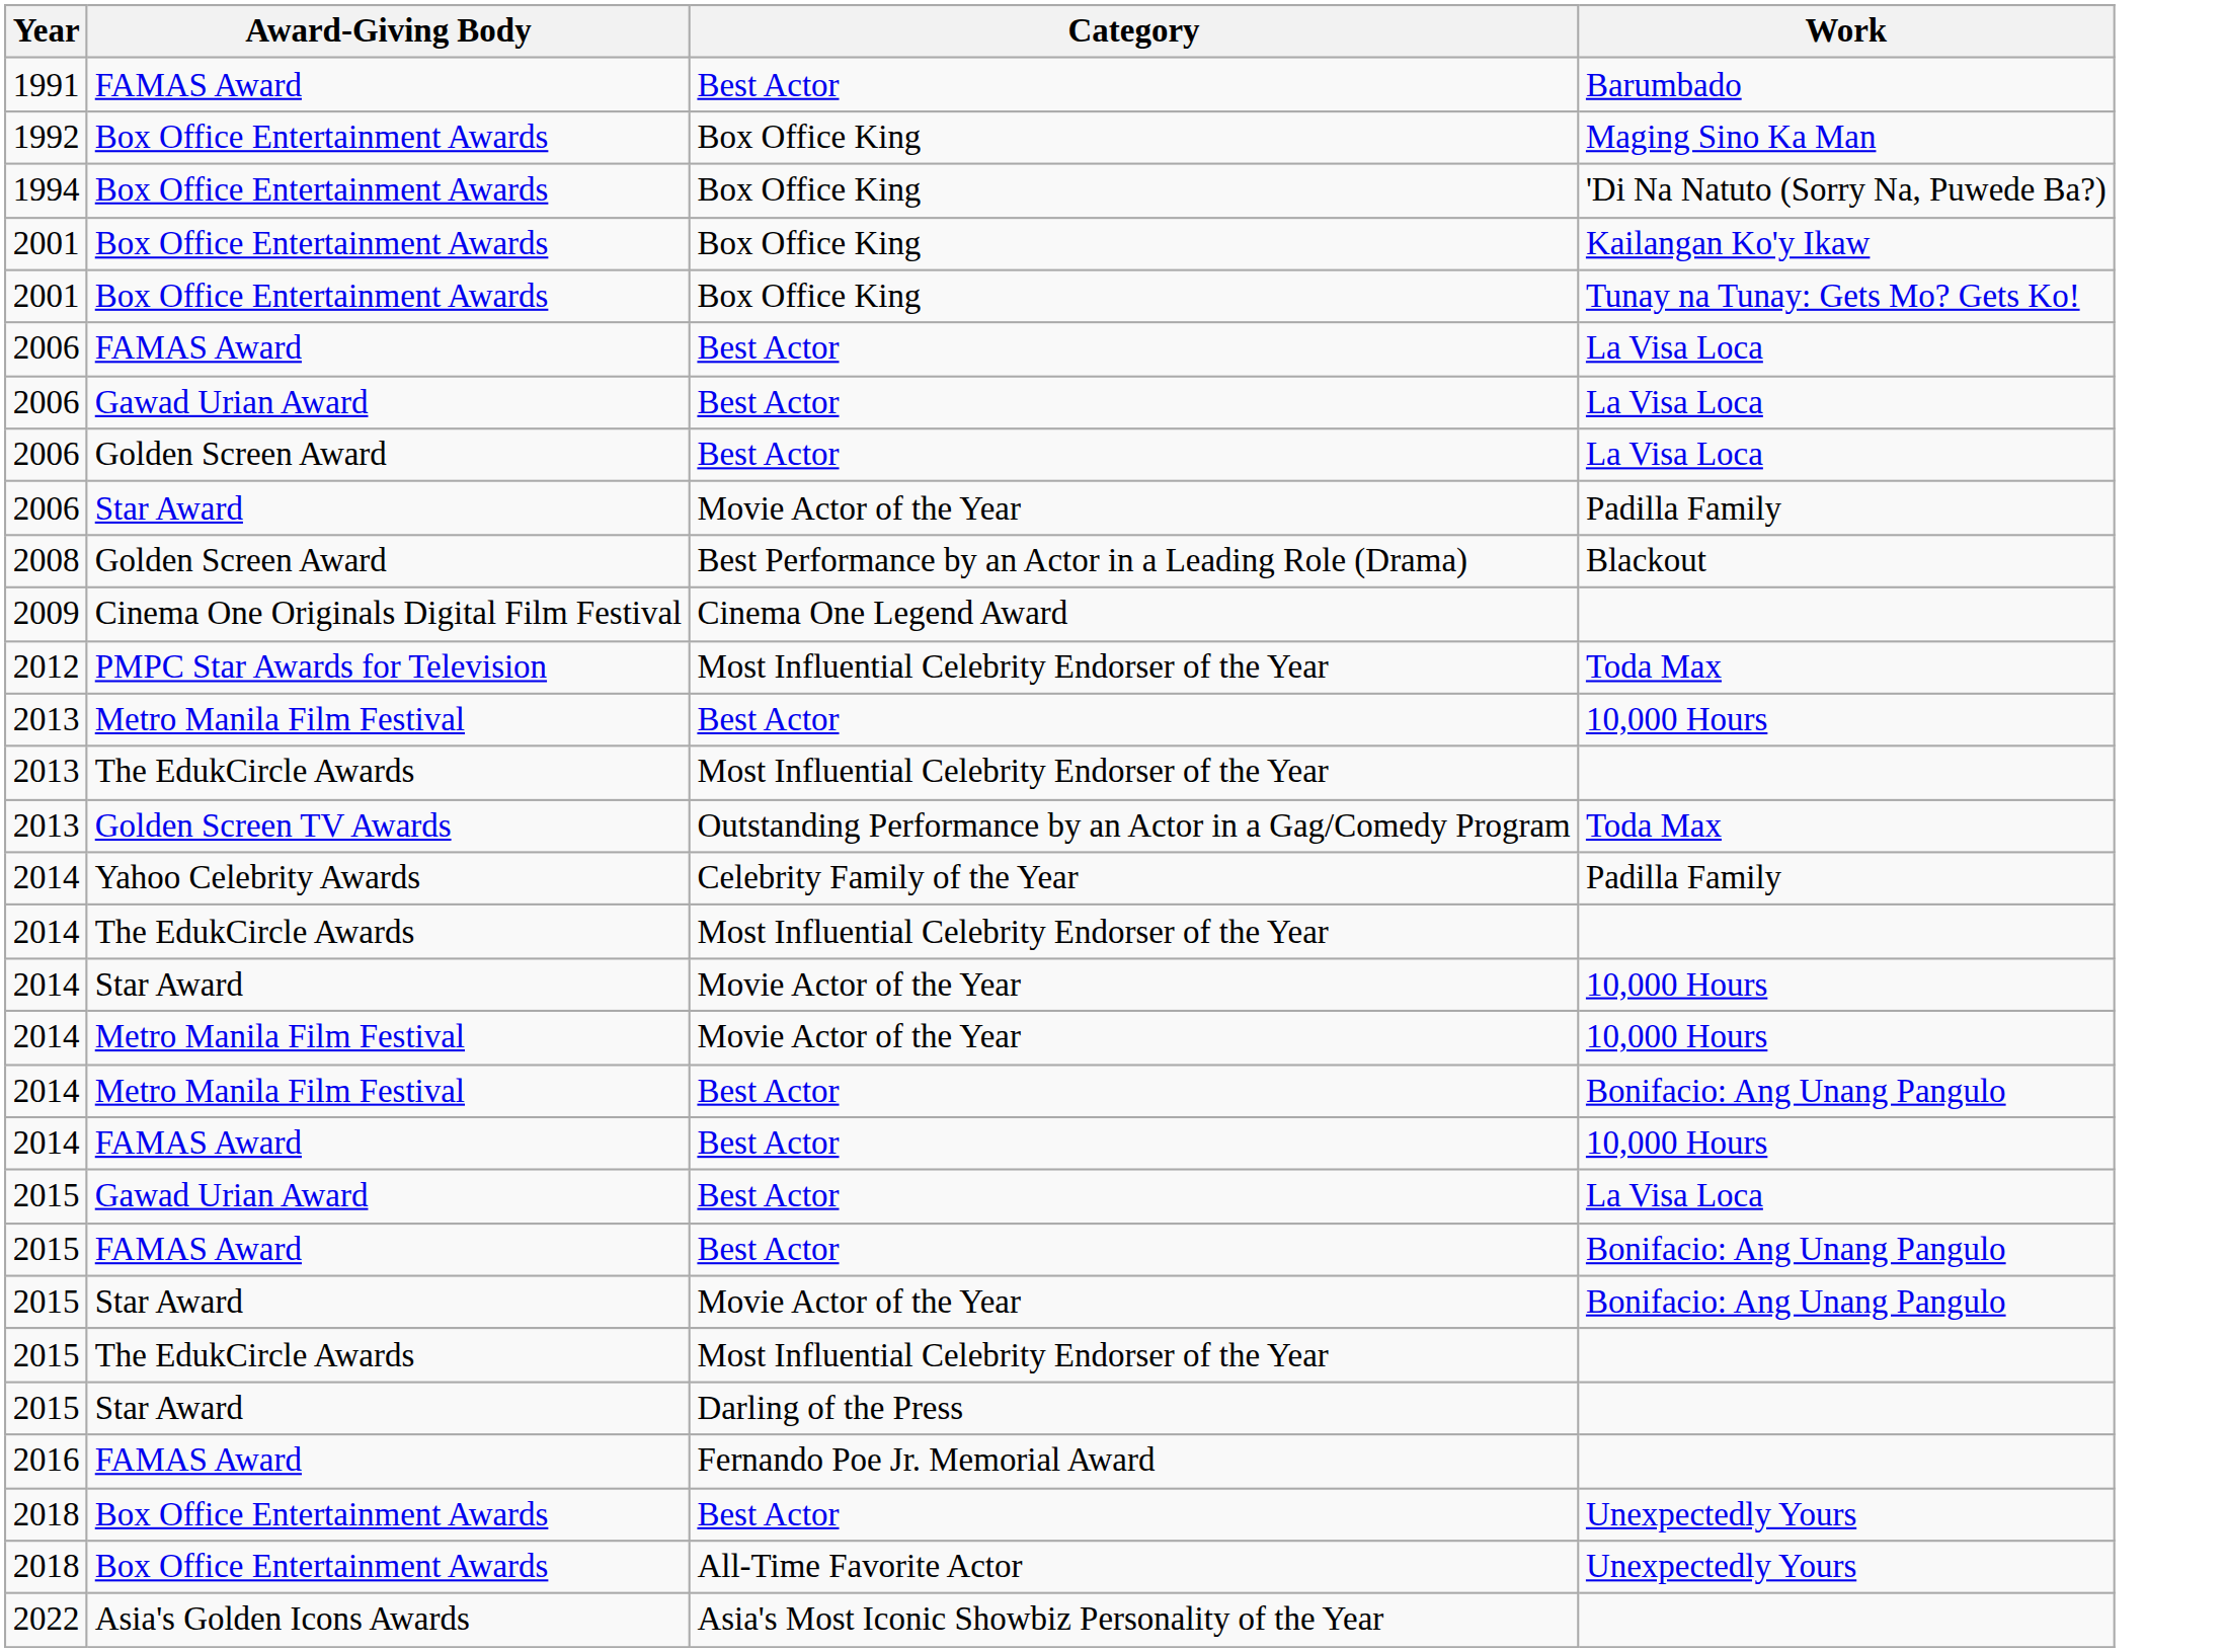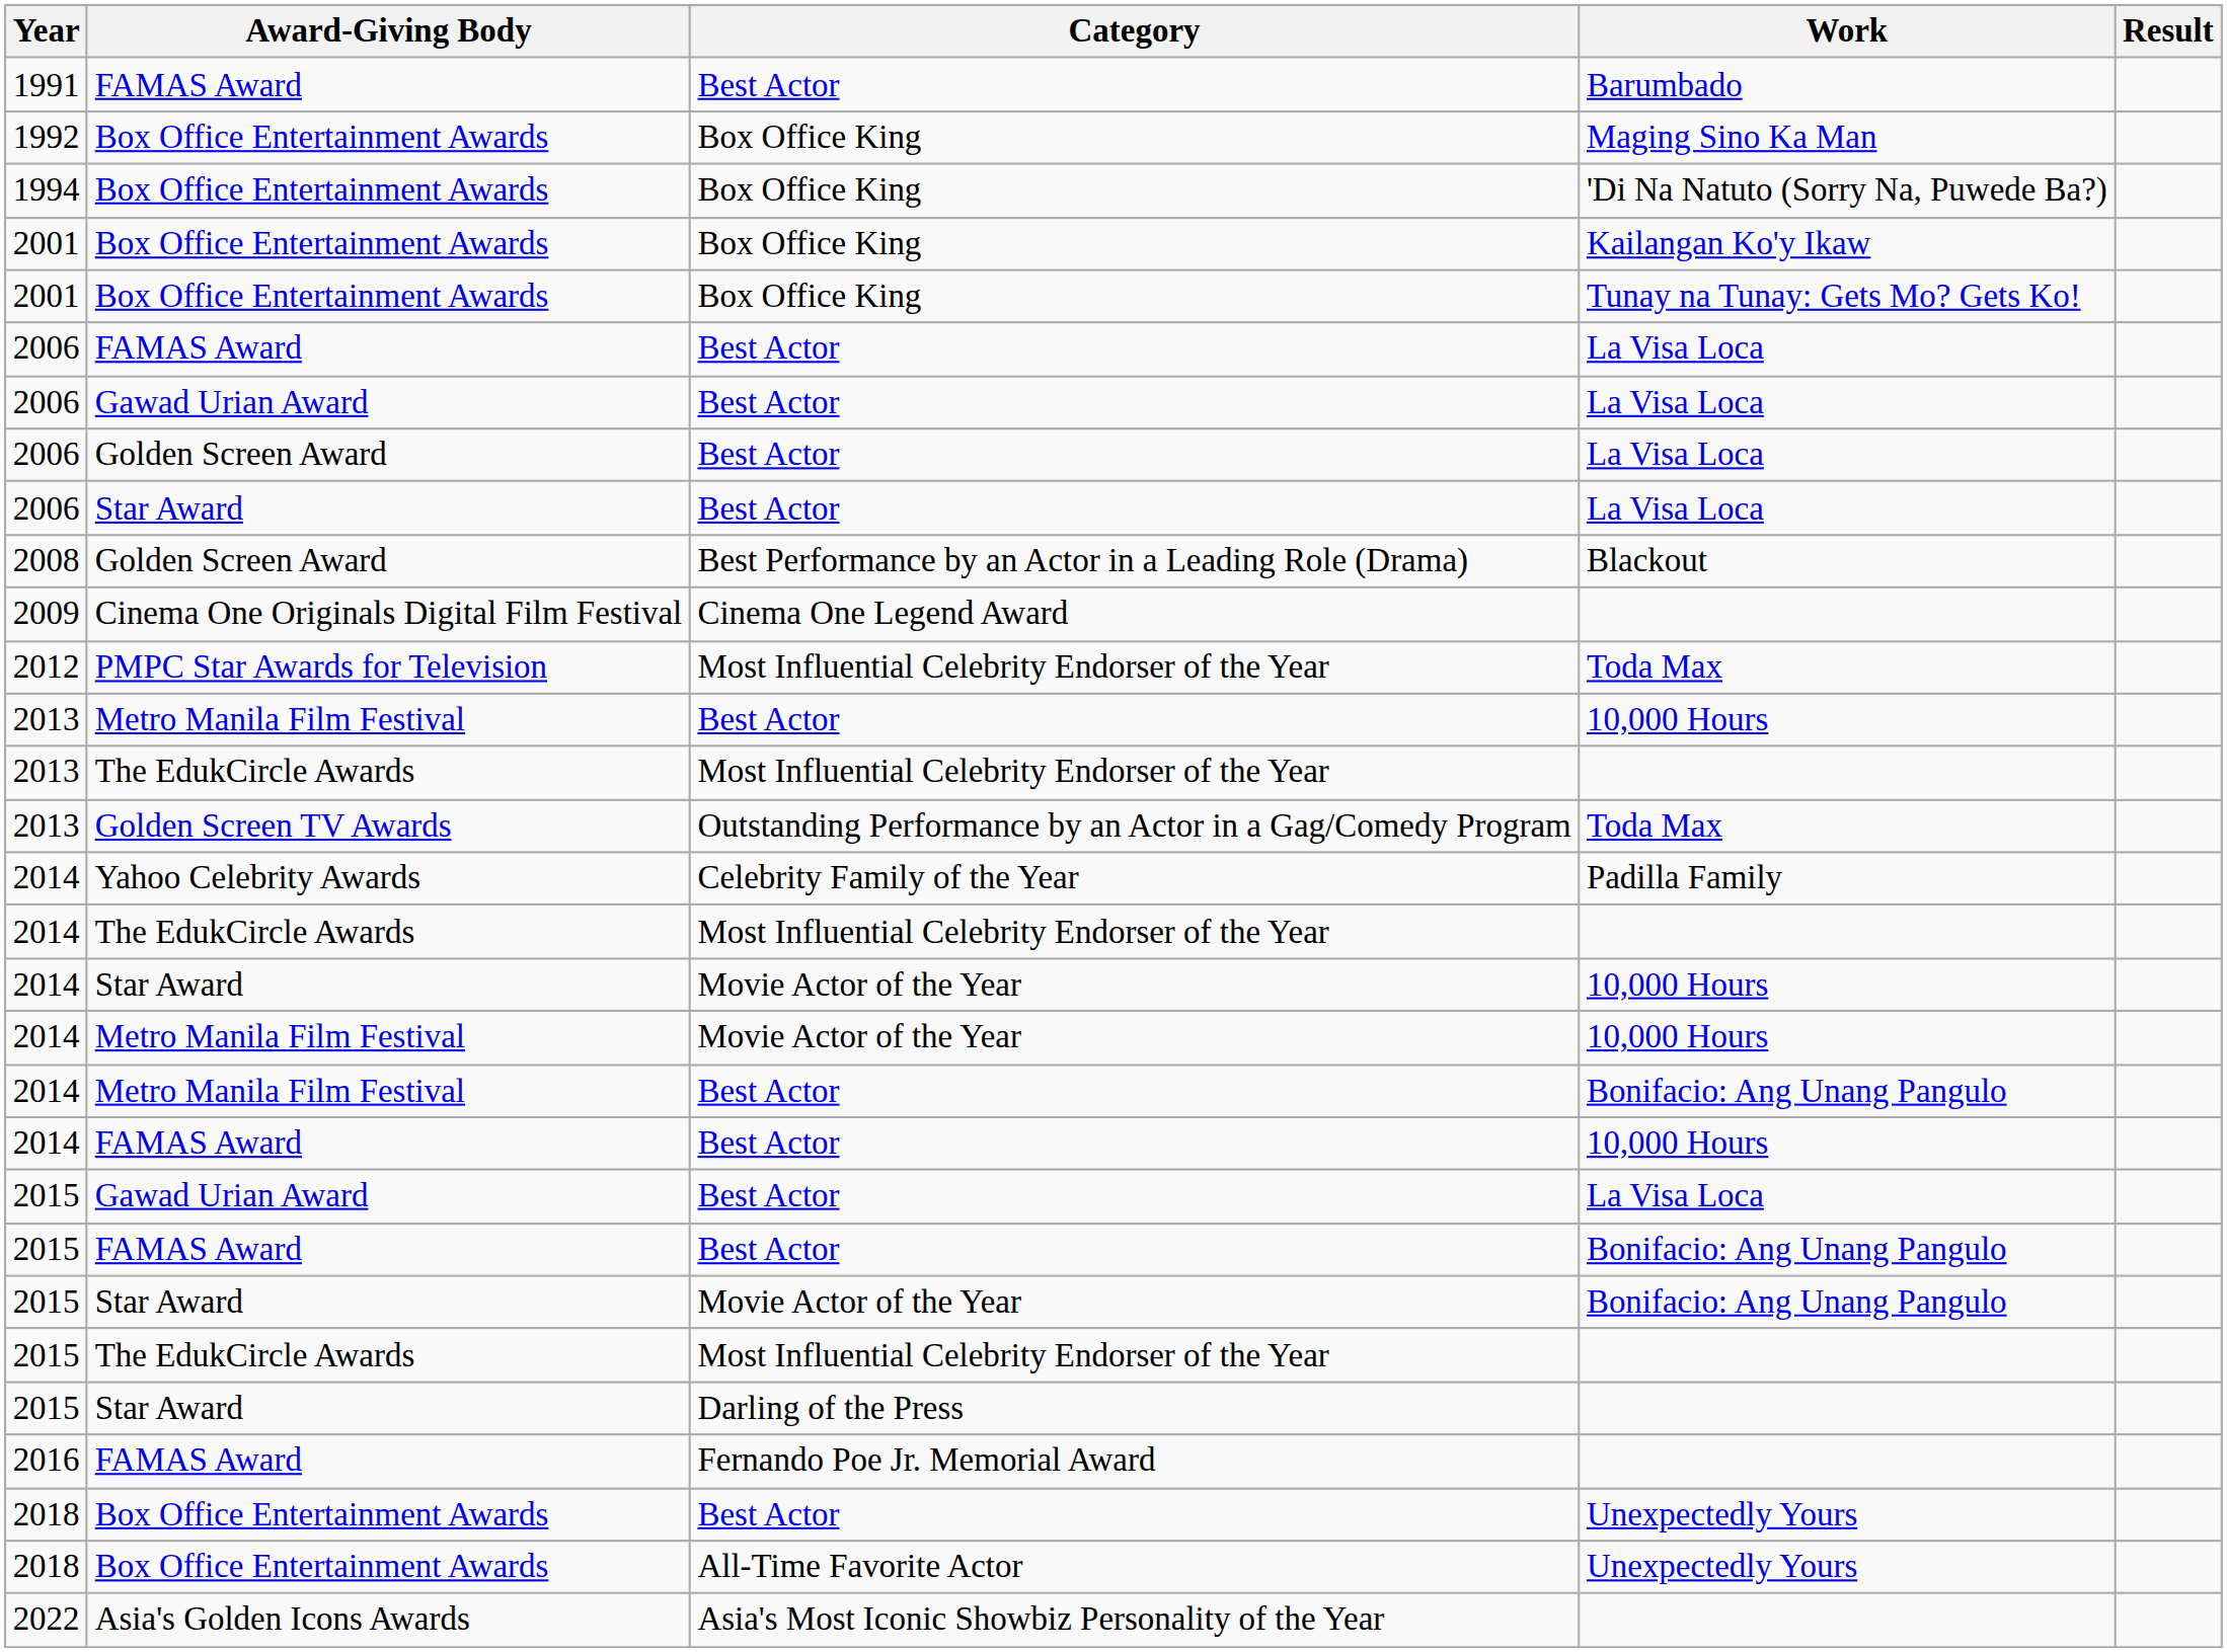+ column: Result
2006 / Star Award | Category: Movie Actor of the Year -> Best Actor
2006 / Star Award | Work: Padilla Family -> La Visa Loca
